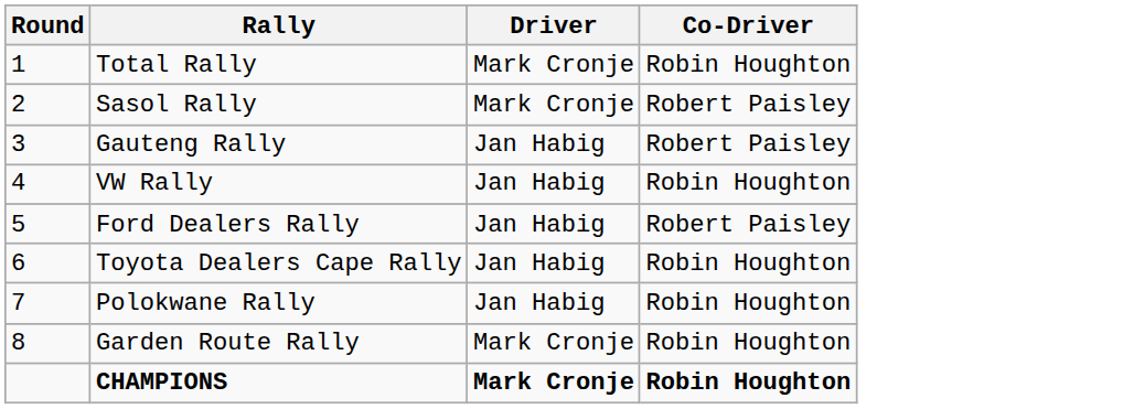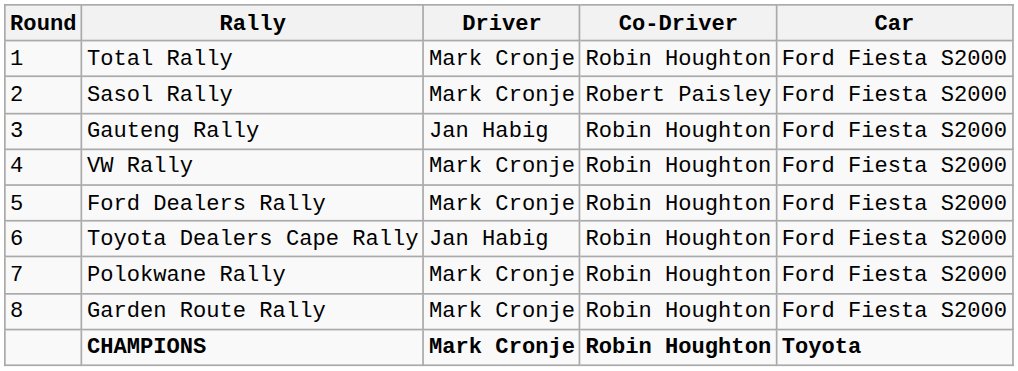+ column: Car | Ford Fiesta S2000 | Ford Fiesta S2000 | Ford Fiesta S2000 | Ford Fiesta S2000 | Ford Fiesta S2000 | Ford Fiesta S2000 | Ford Fiesta S2000 | Ford Fiesta S2000 | Toyota
Gauteng Rally | Co-Driver: Robert Paisley -> Robin Houghton
VW Rally | Driver: Jan Habig -> Mark Cronje
Ford Dealers Rally | Driver: Jan Habig -> Mark Cronje
Ford Dealers Rally | Co-Driver: Robert Paisley -> Robin Houghton
Polokwane Rally | Driver: Jan Habig -> Mark Cronje
